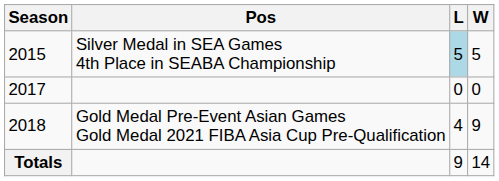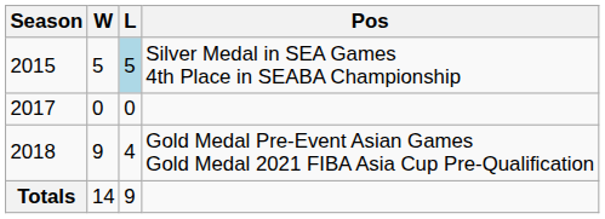columns swapped: W <-> Pos
